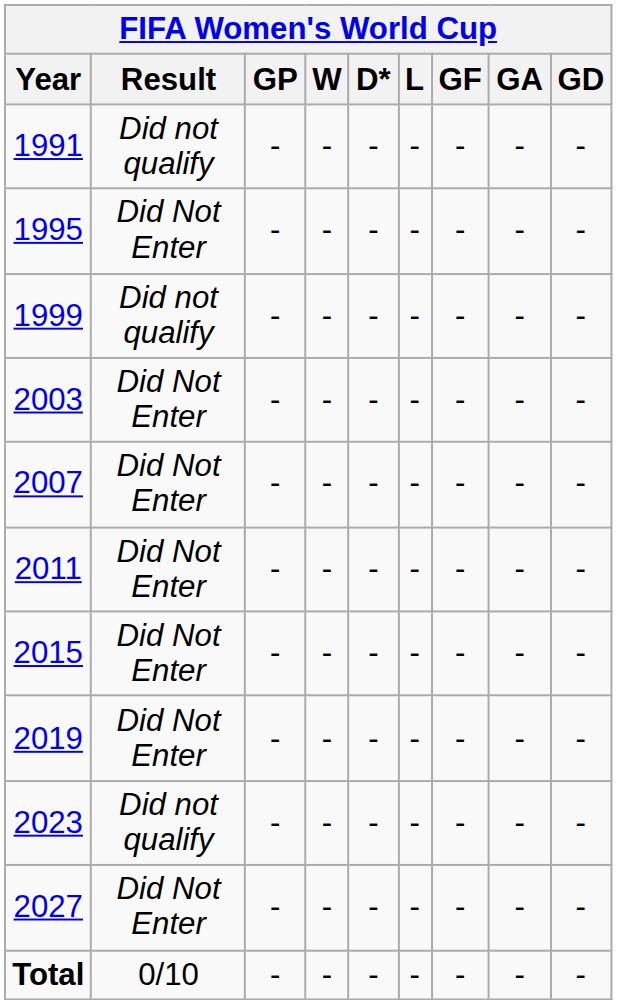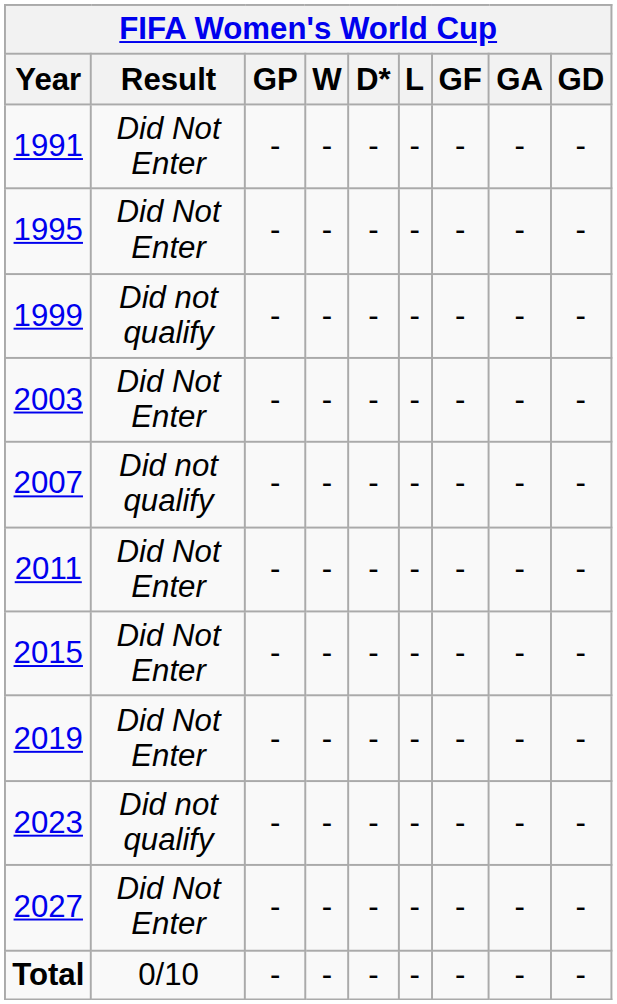1991 | Result: Did not qualify -> Did Not Enter
2007 | Result: Did Not Enter -> Did not qualify
